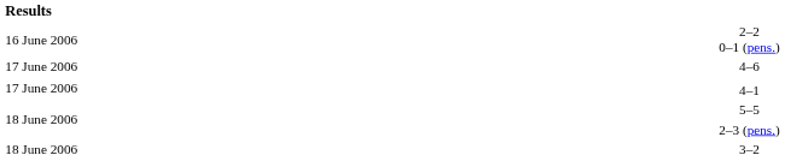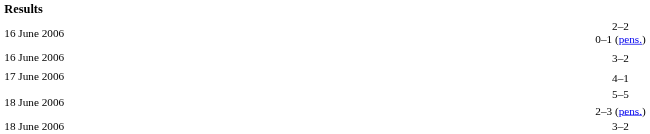+ row: 16 June 2006 | 3–2
- row: 17 June 2006 | 4–6
